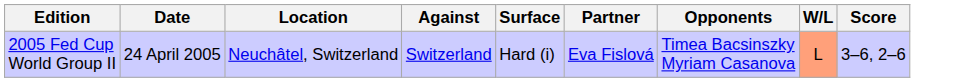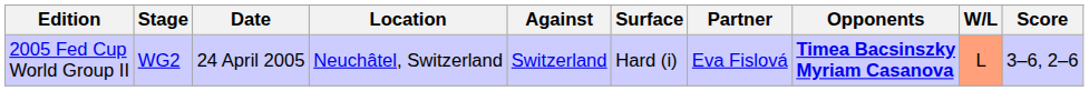+ column: Stage | WG2
2005 Fed Cup World Group II | Opponents: normal -> bold
